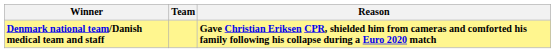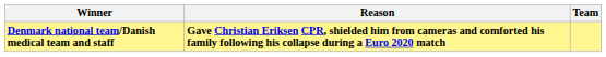columns swapped: Team <-> Reason
